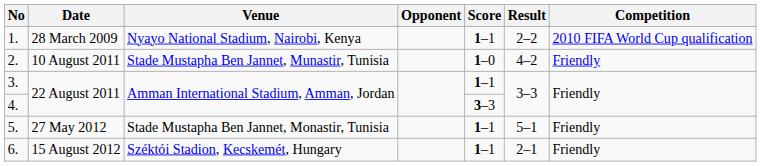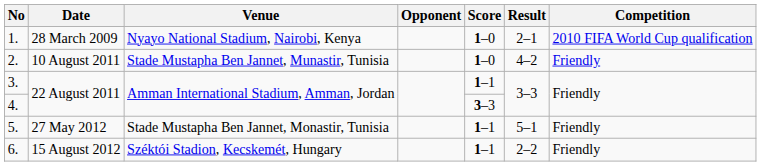1. | Score: 1–1 -> 1–0
1. | Result: 2–2 -> 2–1
6. | Result: 2–1 -> 2–2
